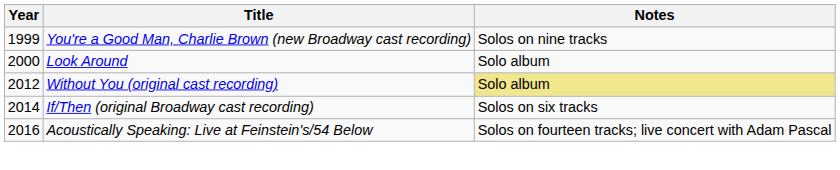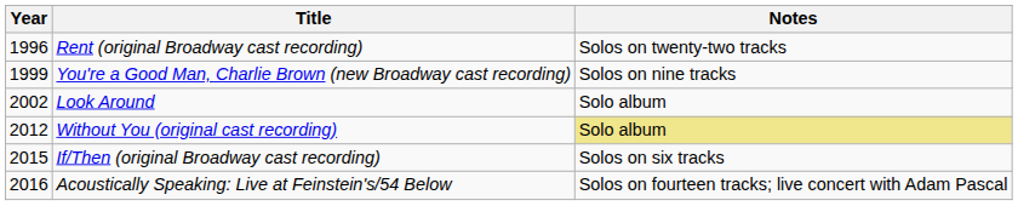+ row: 1996 | Rent (original Broadway cast recording) | Solos on twenty-two tracks
Look Around | Year: 2000 -> 2002
If/Then (original Broadway cast recording) | Year: 2014 -> 2015
